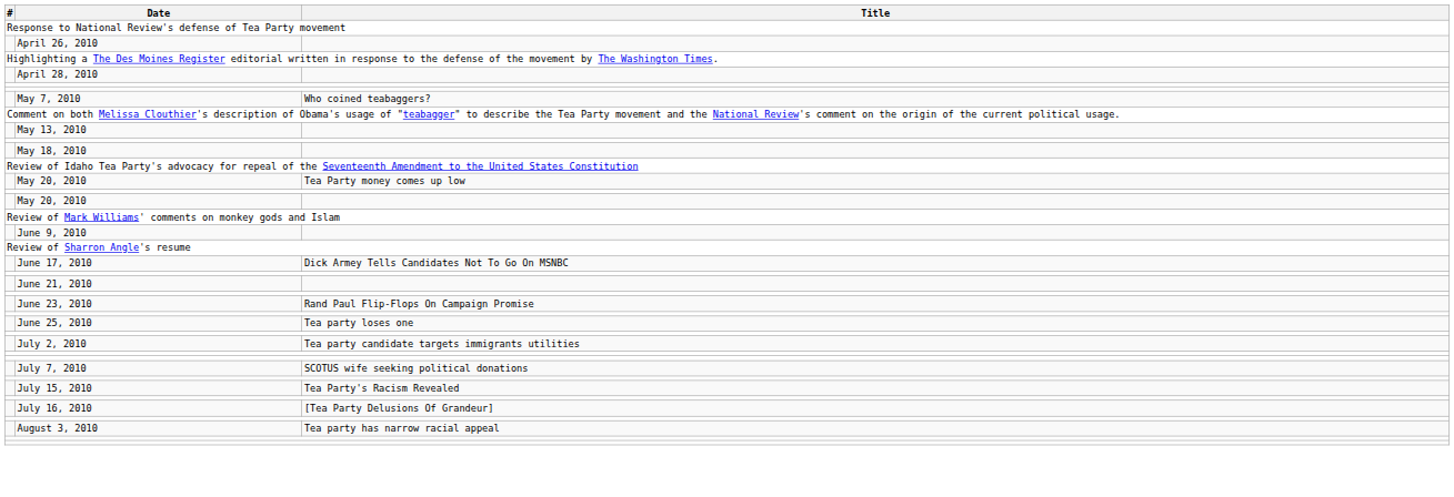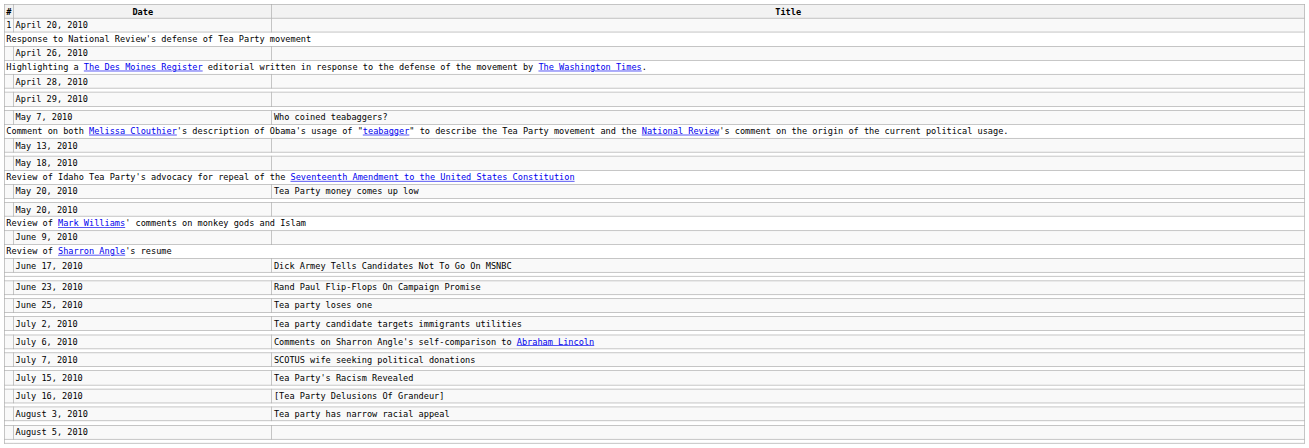+ row: 1 | April 20, 2010
+ row: April 29, 2010
- row: June 21, 2010
+ row: July 6, 2010 | Comments on Sharron Angle's self-comparison to Abraham Lincoln
+ row: August 5, 2010
